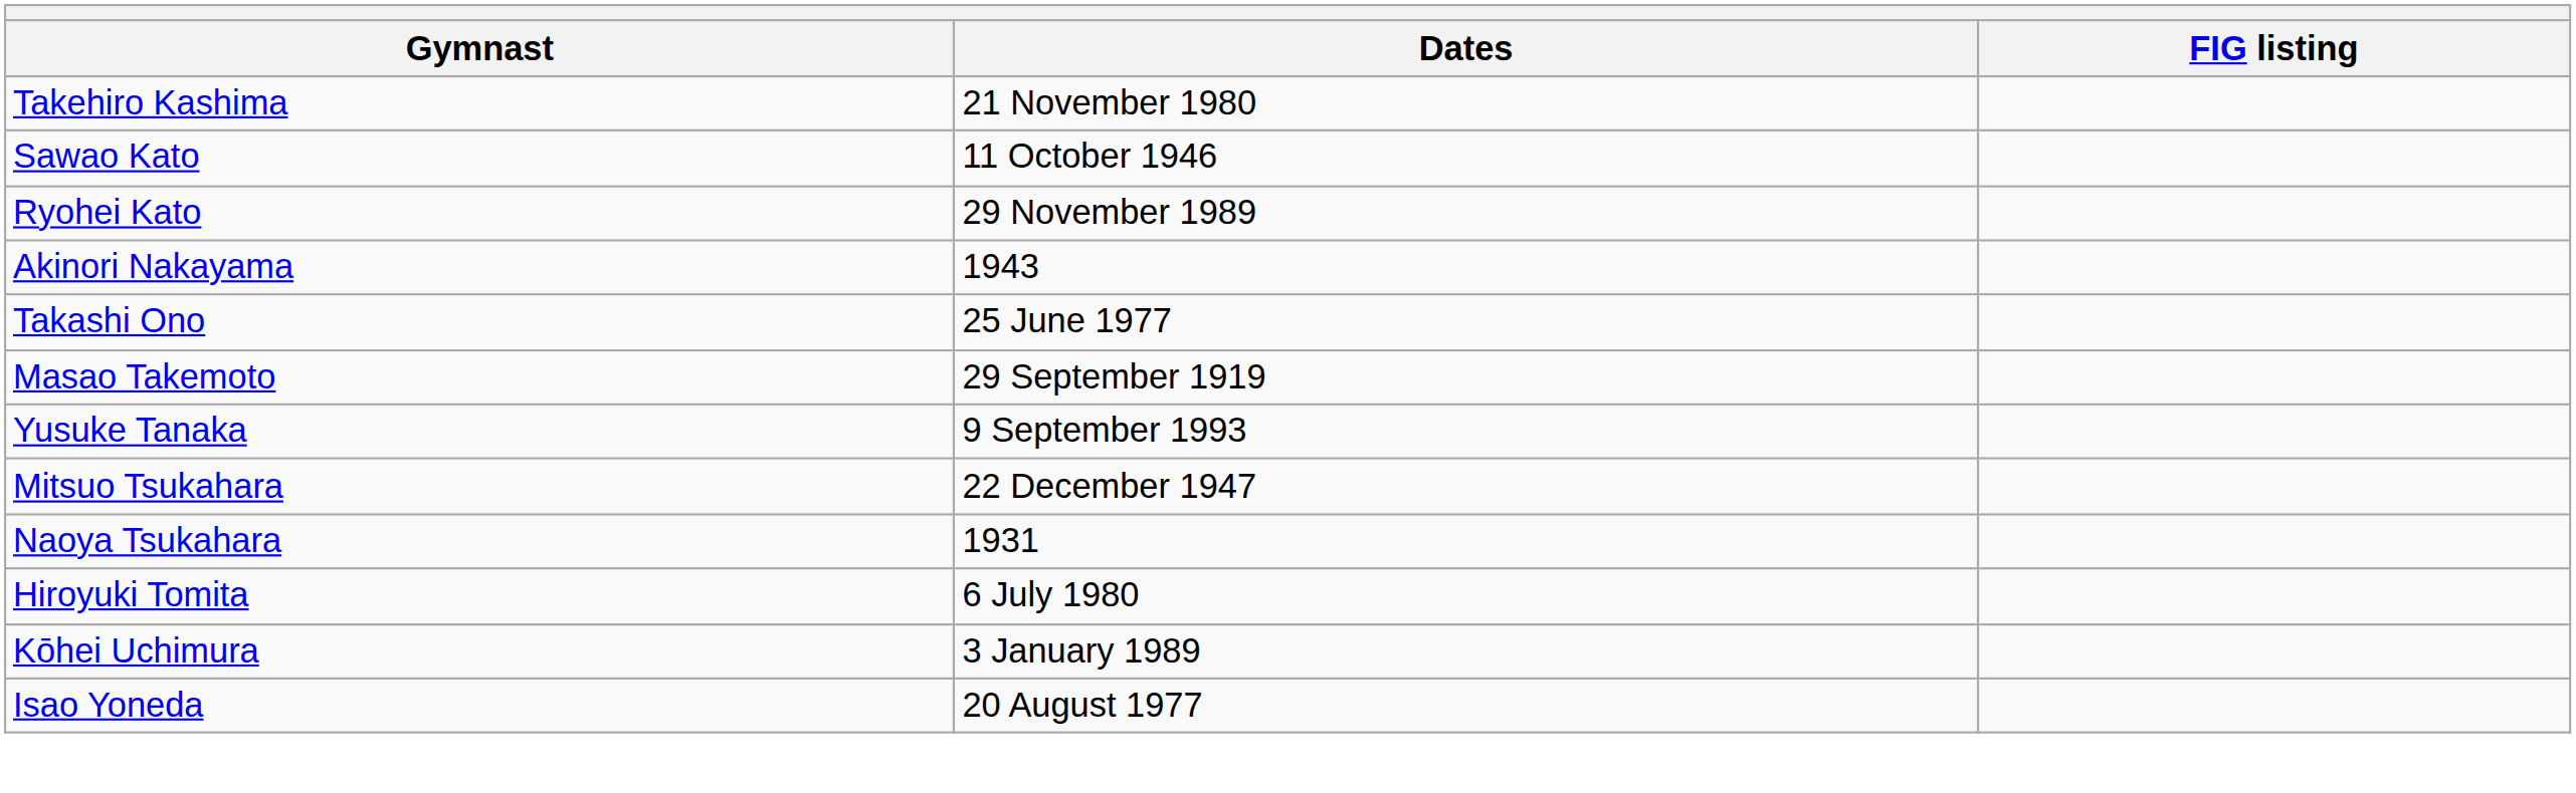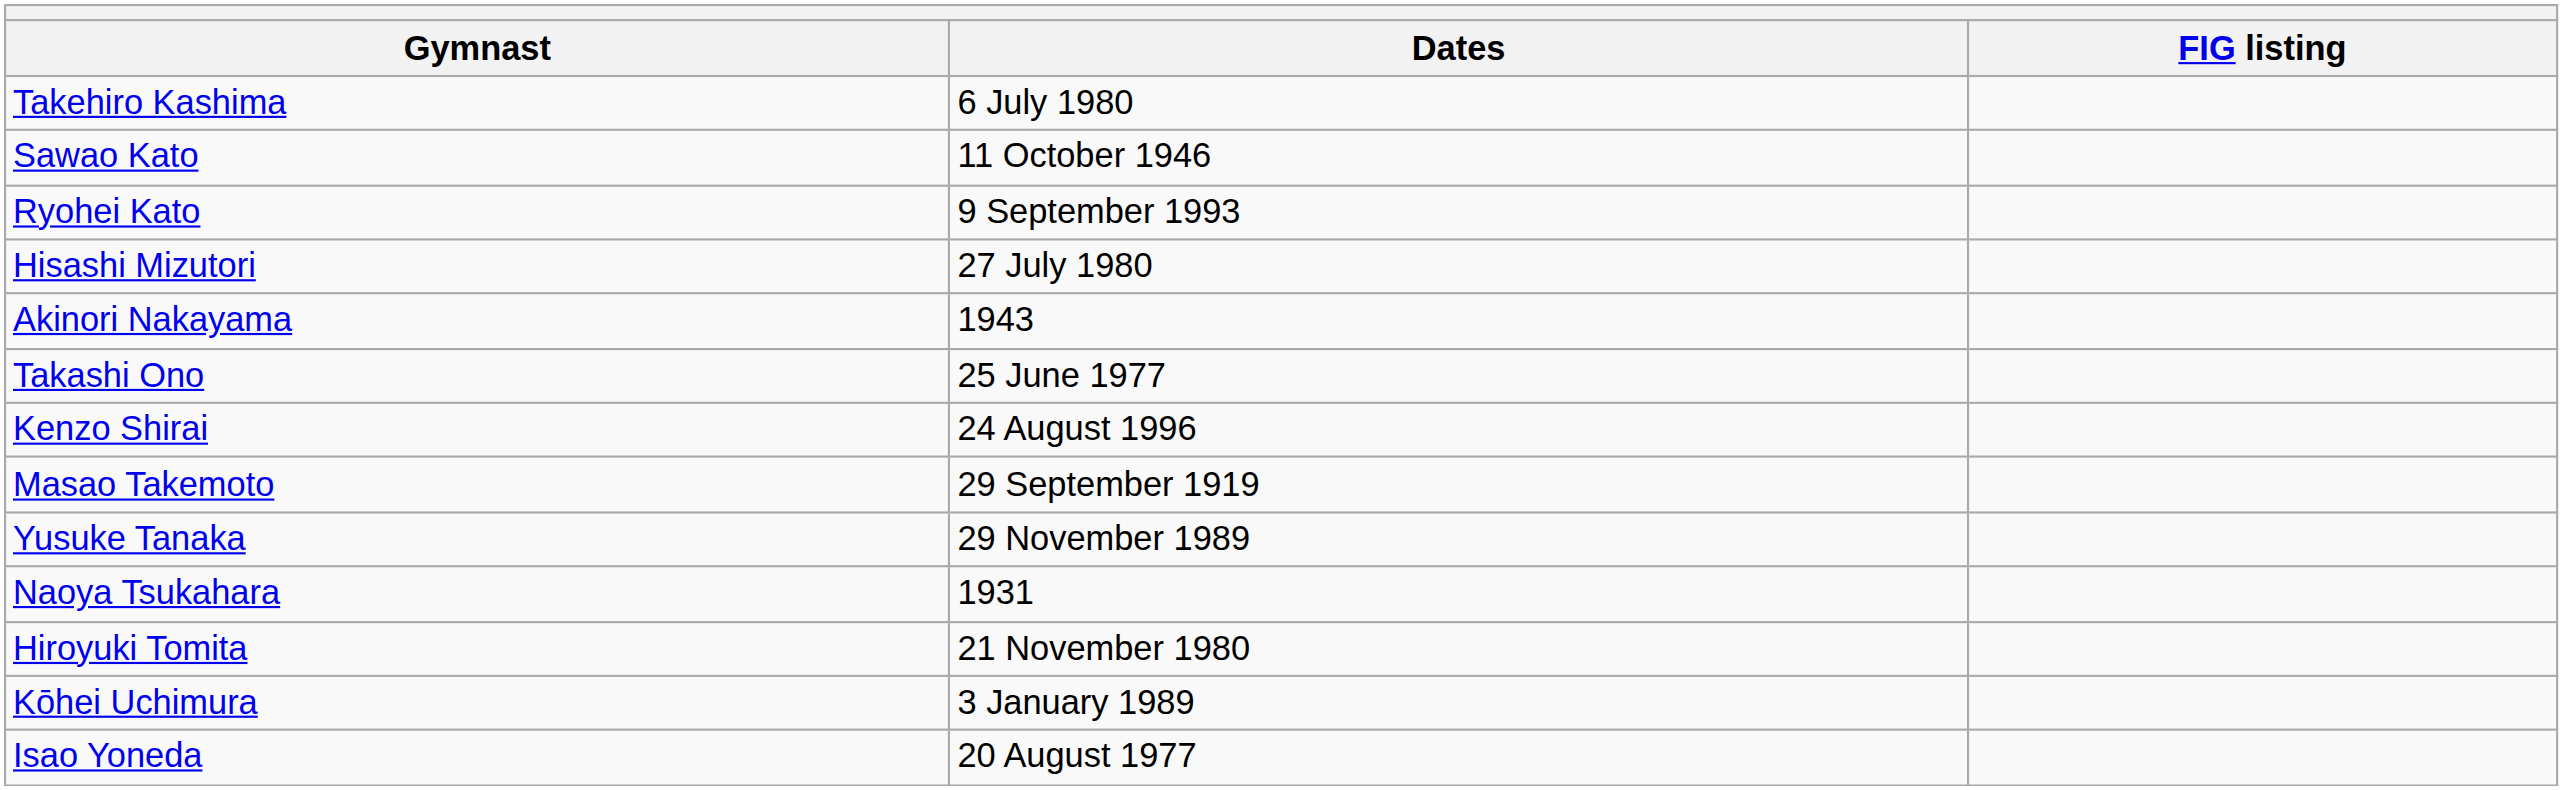Takehiro Kashima | Dates: 21 November 1980 -> 6 July 1980
Ryohei Kato | Dates: 29 November 1989 -> 9 September 1993
+ row: Hisashi Mizutori | 27 July 1980
+ row: Kenzo Shirai | 24 August 1996
Yusuke Tanaka | Dates: 9 September 1993 -> 29 November 1989
- row: Mitsuo Tsukahara | 22 December 1947
Hiroyuki Tomita | Dates: 6 July 1980 -> 21 November 1980
